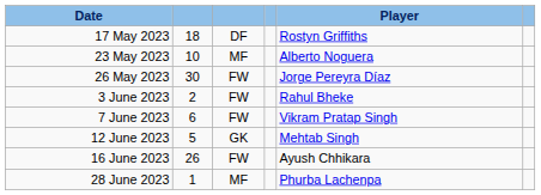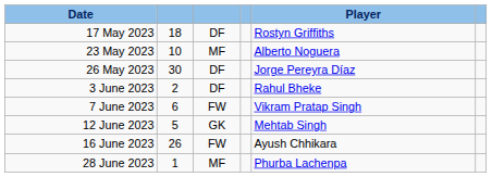26 May 2023 | column 3: FW -> DF
3 June 2023 | column 3: FW -> DF
